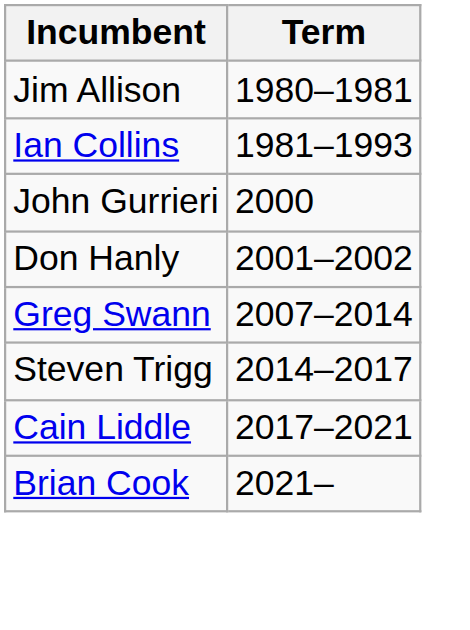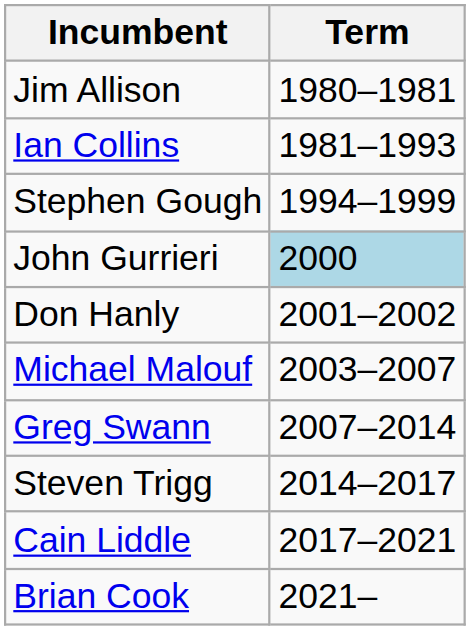+ row: Stephen Gough | 1994–1999
John Gurrieri | Term: no background -> lightblue background
+ row: Michael Malouf | 2003–2007
